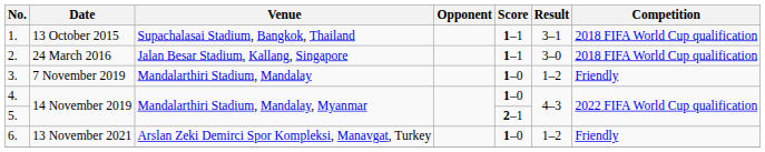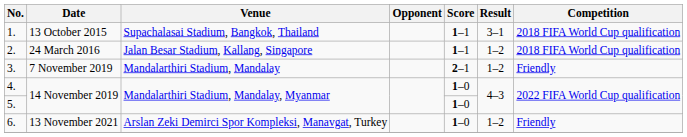2. | Result: 3–0 -> 1–2
3. | Score: 1–0 -> 2–1
5. | Score: 2–1 -> 1–0
